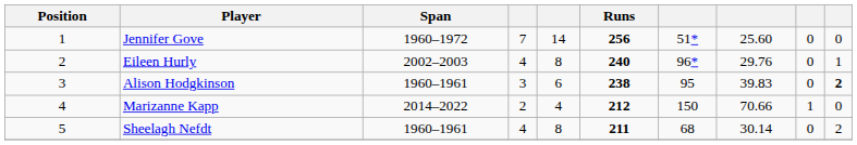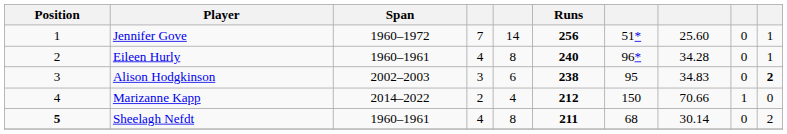Jennifer Gove | column 10: 0 -> 1
Eileen Hurly | Span: 2002–2003 -> 1960–1961
Eileen Hurly | column 8: 29.76 -> 34.28
Alison Hodgkinson | Span: 1960–1961 -> 2002–2003
Alison Hodgkinson | column 8: 39.83 -> 34.83
Sheelagh Nefdt | Position: normal -> bold
